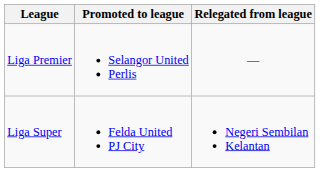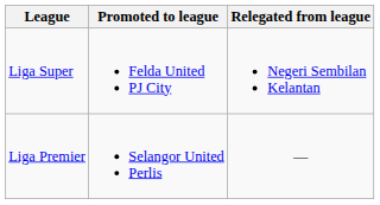rows swapped: Liga Super <-> Liga Premier
